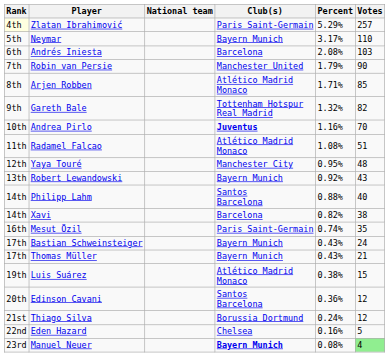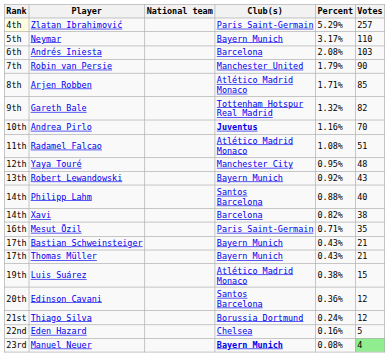Mesut Özil | Percent: 0.74% -> 0.71%
Bastian Schweinsteiger | Votes: 24 -> 21
